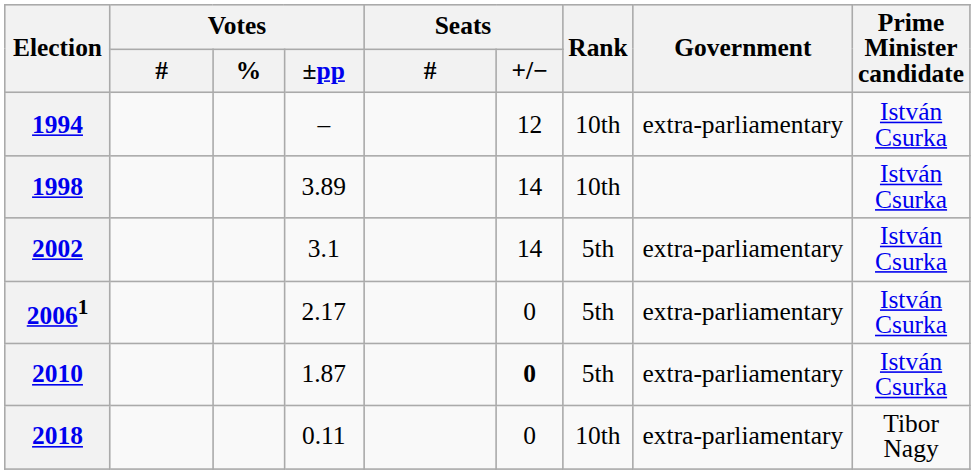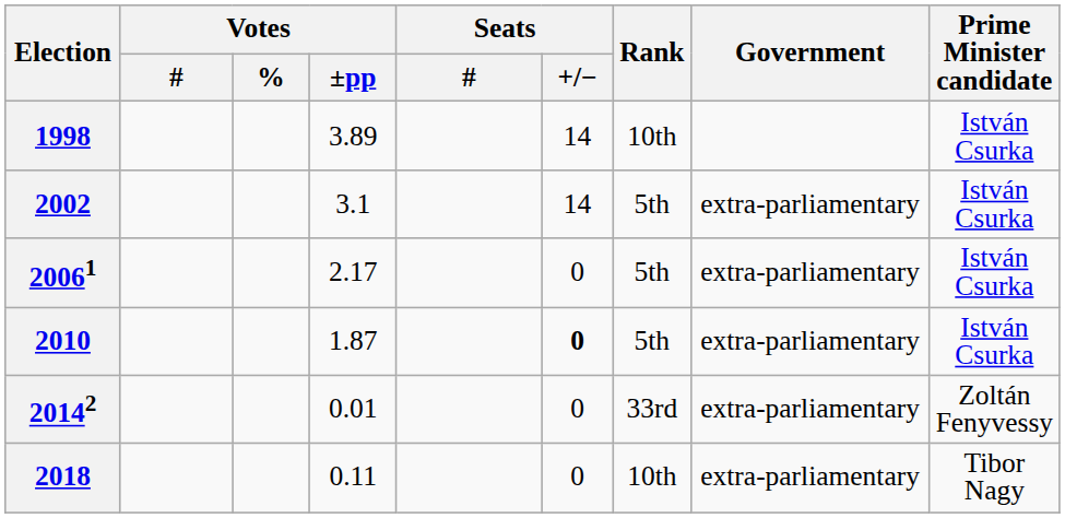- row: 1994 | – | 12 | 10th | extra-parliamentary | István Csurka
+ row: 20142 | 0.01 | 0 | 33rd | extra-parliamentary | Zoltán Fenyvessy
